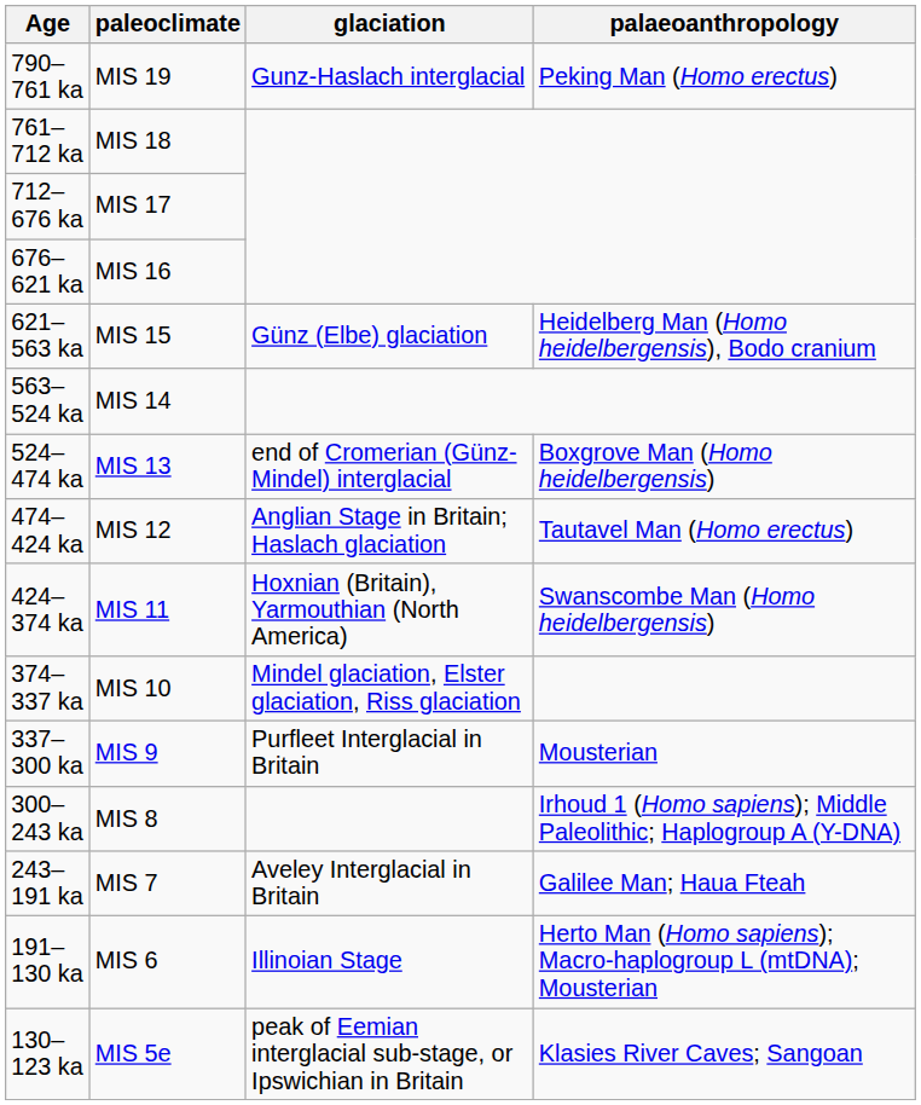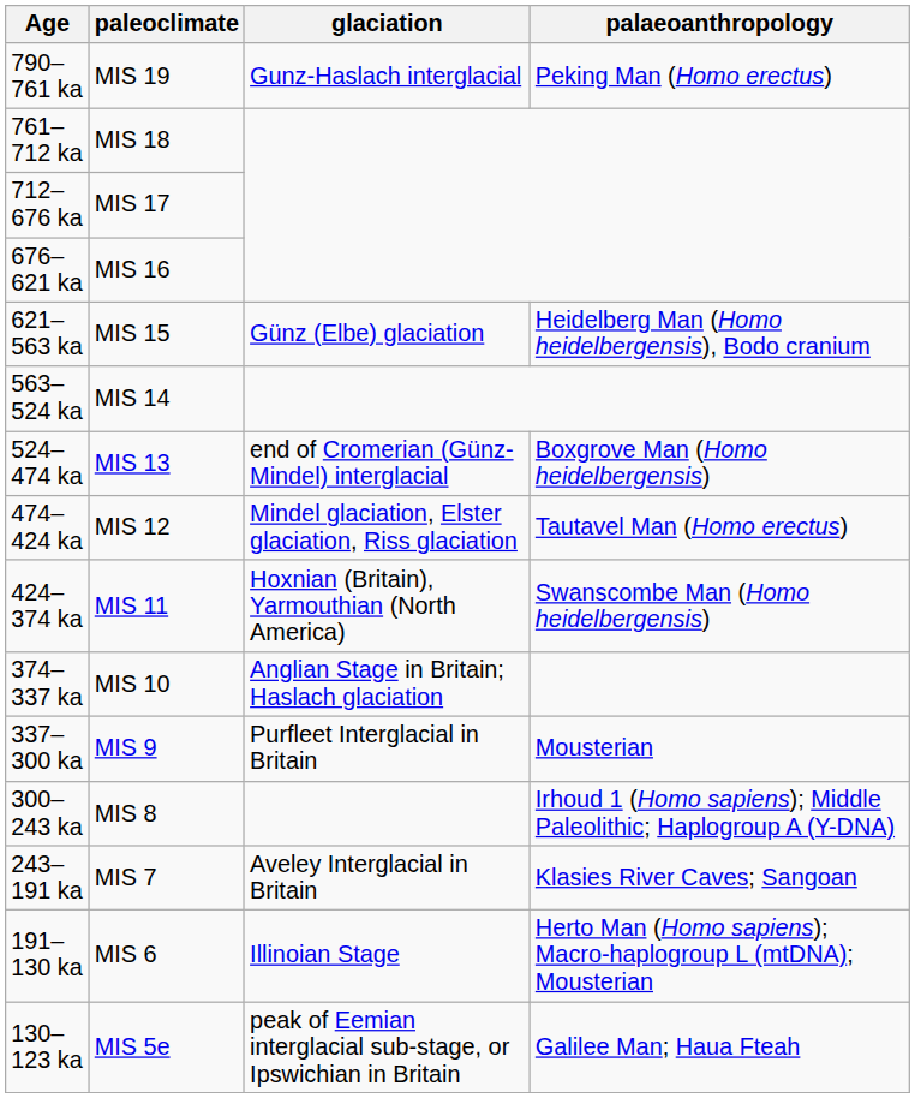474–424 ka | glaciation: Anglian Stage in Britain; Haslach glaciation -> Mindel glaciation, Elster glaciation, Riss glaciation
374–337 ka | glaciation: Mindel glaciation, Elster glaciation, Riss glaciation -> Anglian Stage in Britain; Haslach glaciation
243–191 ka | palaeoanthropology: Galilee Man; Haua Fteah -> Klasies River Caves; Sangoan
130–123 ka | palaeoanthropology: Klasies River Caves; Sangoan -> Galilee Man; Haua Fteah
